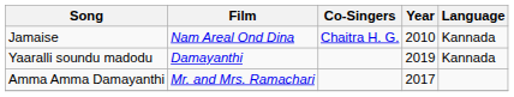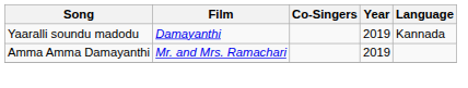- row: Jamaise | Nam Areal Ond Dina | Chaitra H. G. | 2010 | Kannada
Amma Amma Damayanthi | Year: 2017 -> 2019
